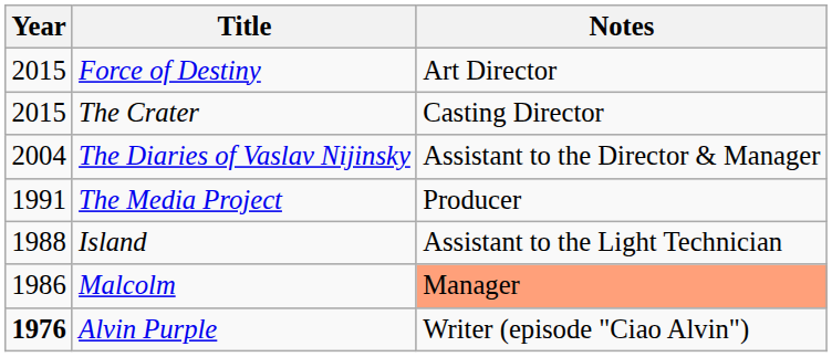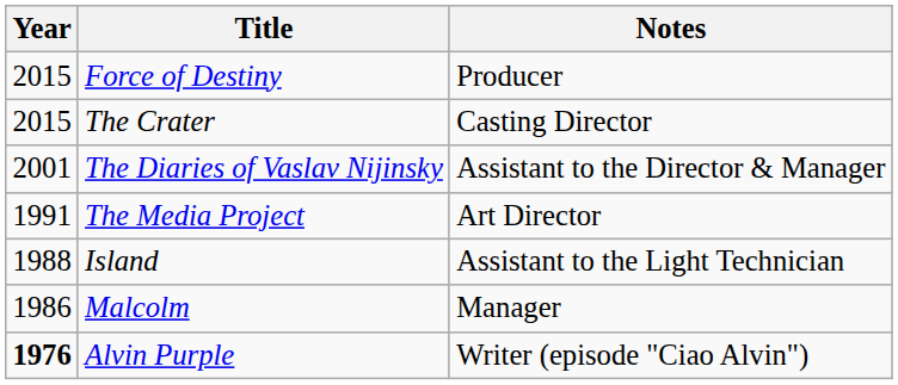Force of Destiny | Notes: Art Director -> Producer
The Diaries of Vaslav Nijinsky | Year: 2004 -> 2001
The Media Project | Notes: Producer -> Art Director
Malcolm | Notes: lightsalmon background -> no background
